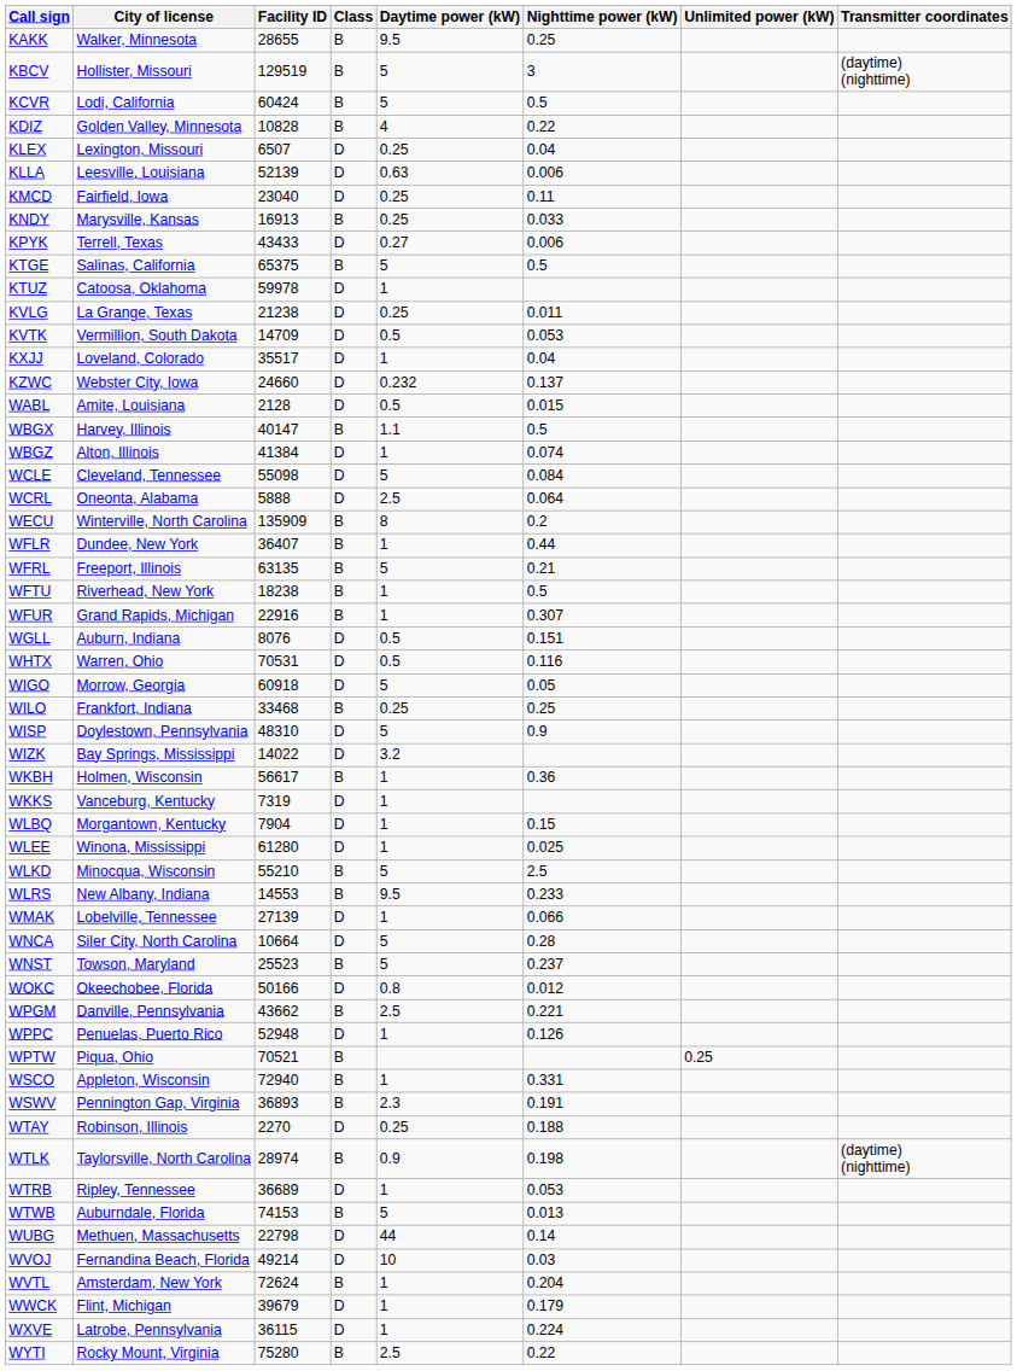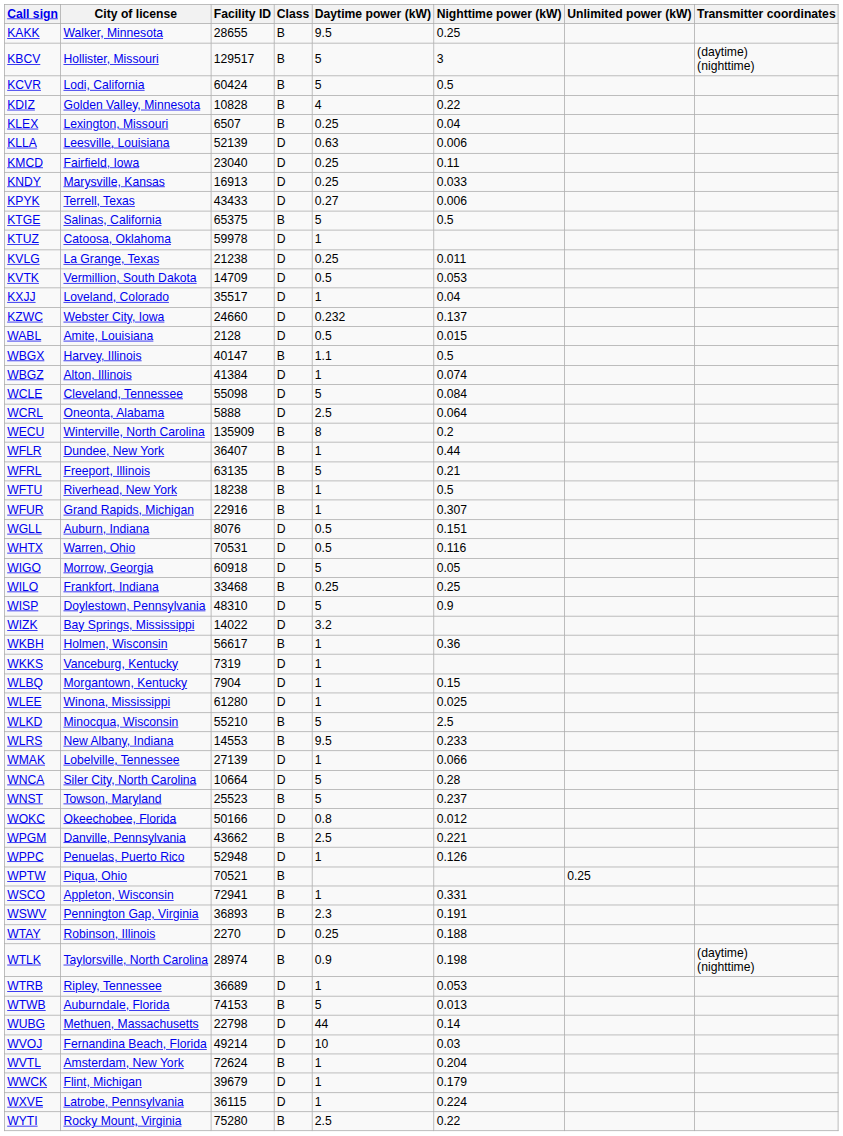KBCV | Facility ID: 129519 -> 129517
KLEX | Class: D -> B
KNDY | Class: B -> D
WSCO | Facility ID: 72940 -> 72941
